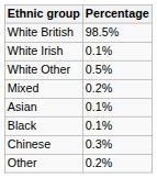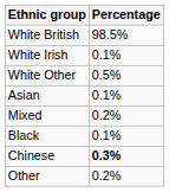rows swapped: Mixed <-> Asian
Chinese | Percentage: normal -> bold
